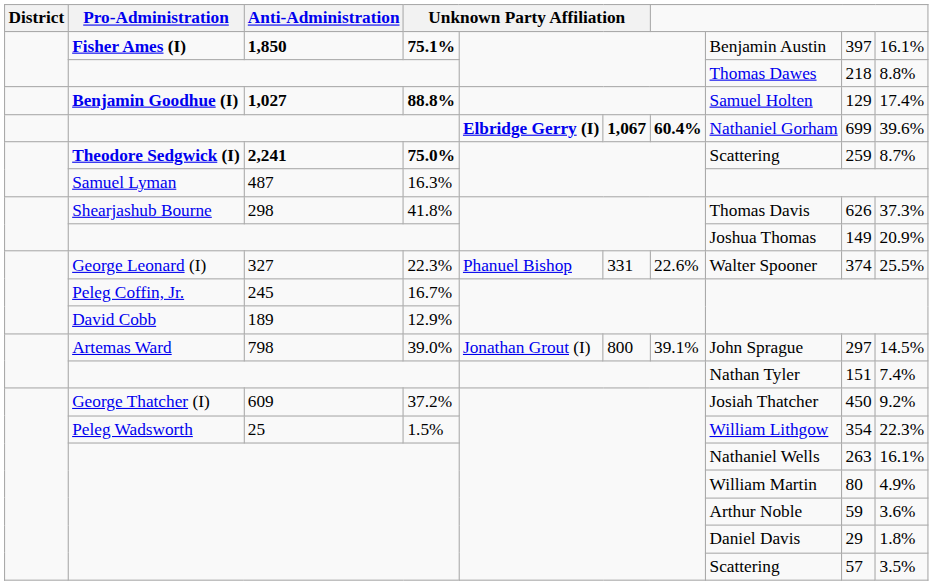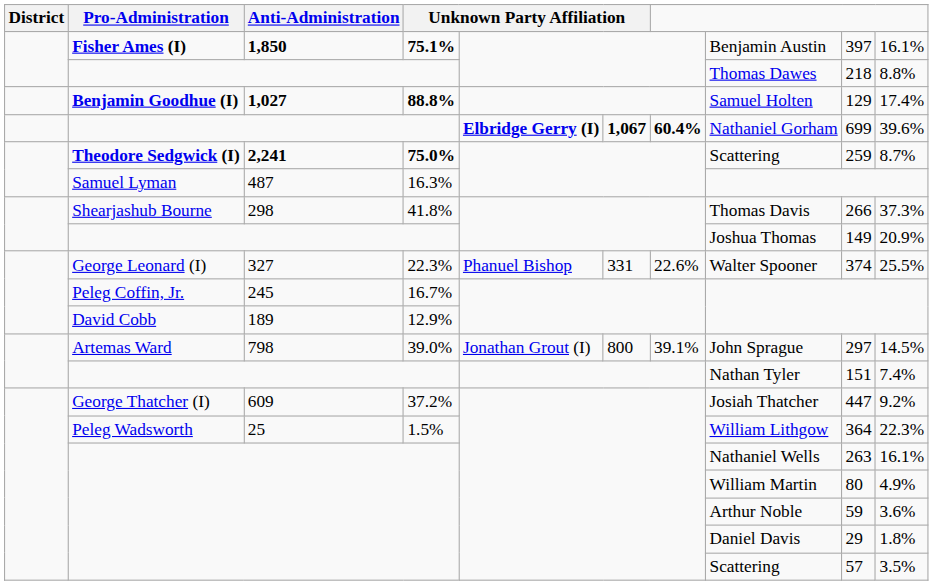Shearjashub Bourne | column 9: 626 -> 266
George Thatcher (I) | column 9: 450 -> 447
Peleg Wadsworth | column 9: 354 -> 364
